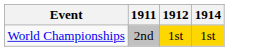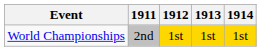+ column: 1913 | 1st
